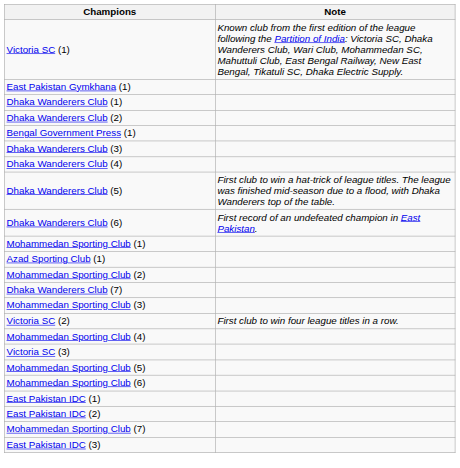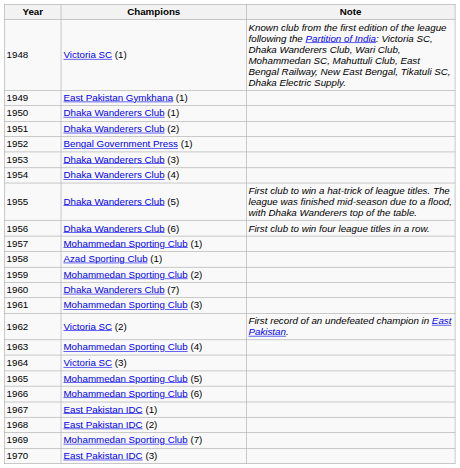+ column: Year | 1948 | 1949 | 1950 | 1951 | 1952 | 1953 | 1954 | 1955 | 1956 | 1957 | 1958 | 1959 | 1960 | 1961 | 1962 | 1963 | 1964 | 1965 | 1966 | 1967 | 1968 | 1969 | 1970
Dhaka Wanderers Club (6) | Note: First record of an undefeated champion in East Pakistan. -> First club to win four league titles in a row.
Victoria SC (2) | Note: First club to win four league titles in a row. -> First record of an undefeated champion in East Pakistan.
